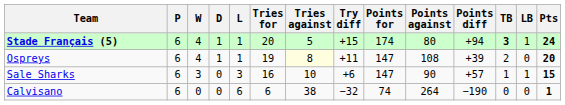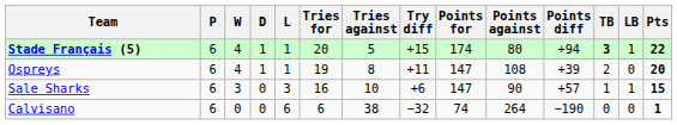Stade Français (5) | Pts: 24 -> 22
Ospreys | Tries against: lightyellow background -> no background
